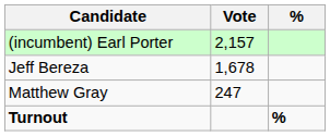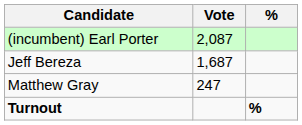(incumbent) Earl Porter | Vote: 2,157 -> 2,087
Jeff Bereza | Vote: 1,678 -> 1,687
